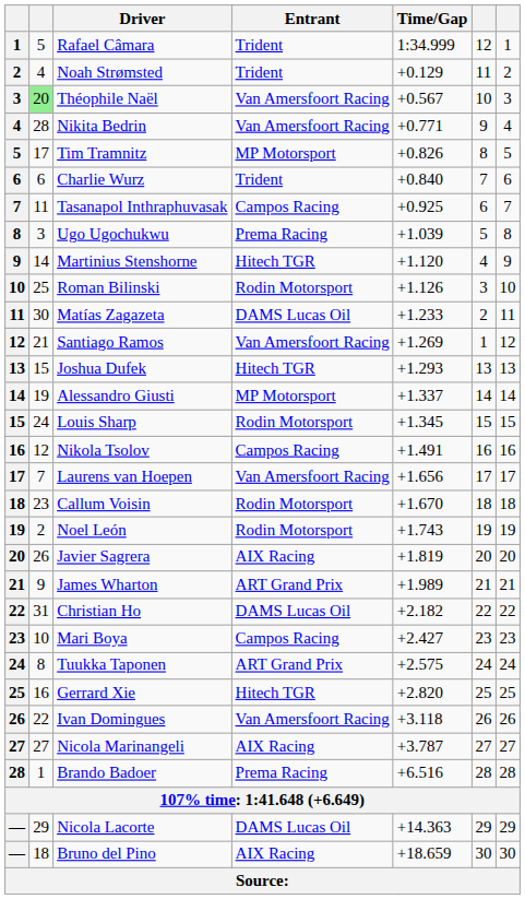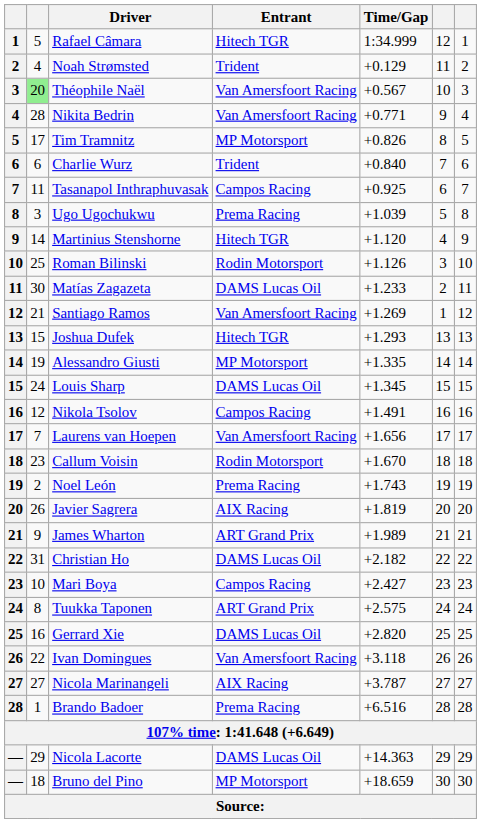Rafael Câmara | Entrant: Trident -> Hitech TGR
Alessandro Giusti | Time/Gap: +1.337 -> +1.335
Louis Sharp | Entrant: Rodin Motorsport -> DAMS Lucas Oil
Noel León | Entrant: Rodin Motorsport -> Prema Racing
Gerrard Xie | Entrant: Hitech TGR -> DAMS Lucas Oil
Bruno del Pino | Entrant: AIX Racing -> MP Motorsport
